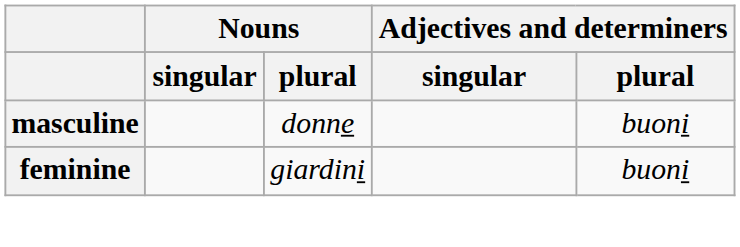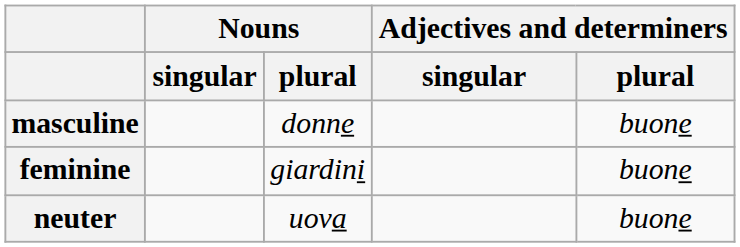masculine | Adjectives and determiners / plural: buoni -> buone
feminine | Adjectives and determiners / plural: buoni -> buone
+ row: neuter | uova | buone
